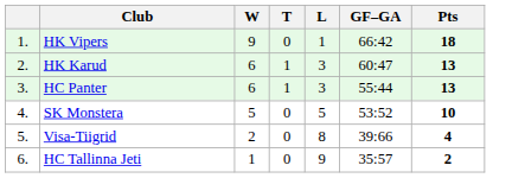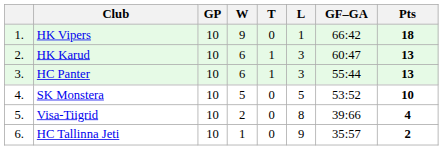+ column: GP | 10 | 10 | 10 | 10 | 10 | 10
